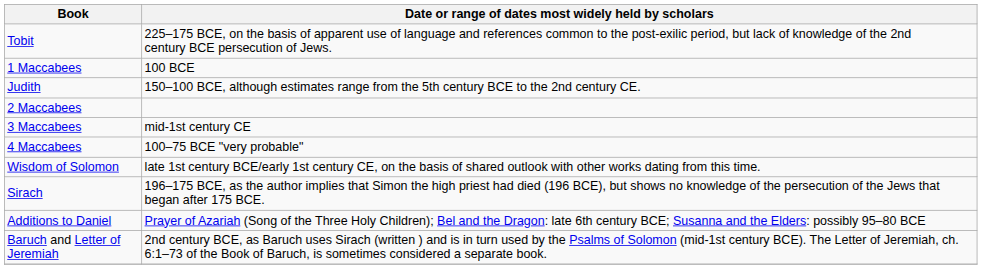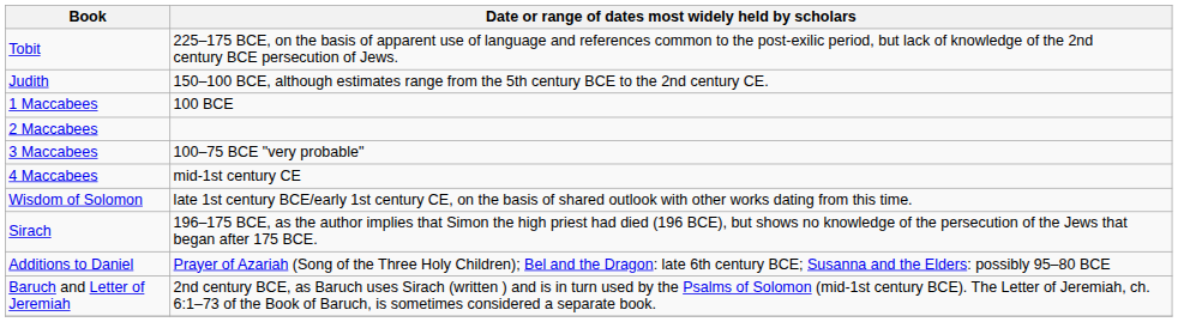rows swapped: Judith <-> 1 Maccabees
3 Maccabees | Date or range of dates most widely held by scholars: mid-1st century CE -> 100–75 BCE "very probable"
4 Maccabees | Date or range of dates most widely held by scholars: 100–75 BCE "very probable" -> mid-1st century CE
